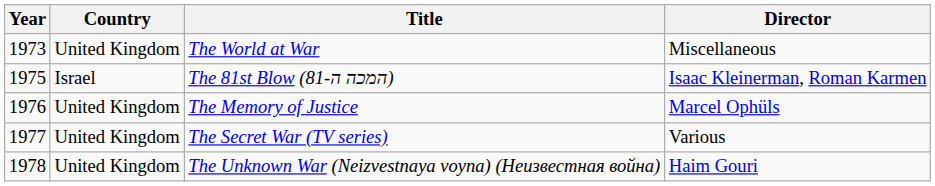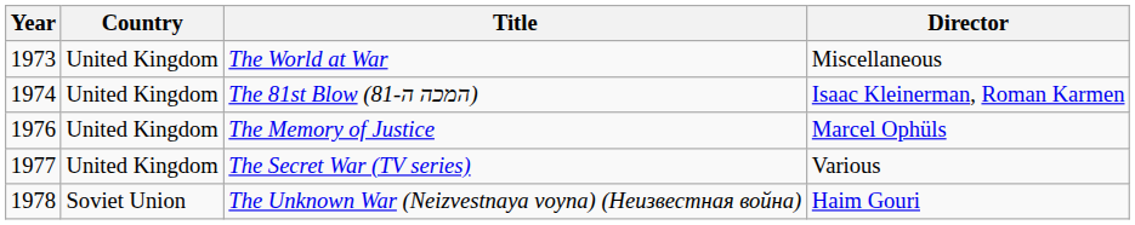The 81st Blow (המכה ה-81) | Year: 1975 -> 1974
The 81st Blow (המכה ה-81) | Country: Israel -> United Kingdom
The Unknown War (Neizvestnaya voyna) (Неизвестная война) | Country: United Kingdom -> Soviet Union
